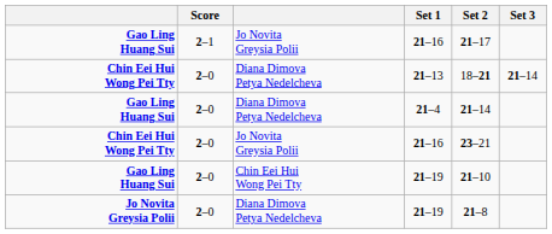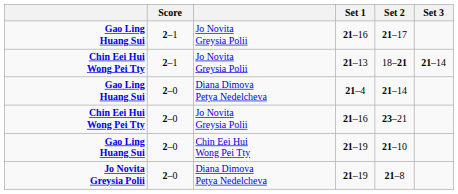21–13 | Score: 2–0 -> 2–1
21–13 | column 3: Diana Dimova Petya Nedelcheva -> Jo Novita Greysia Polii
